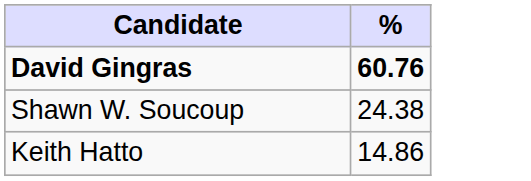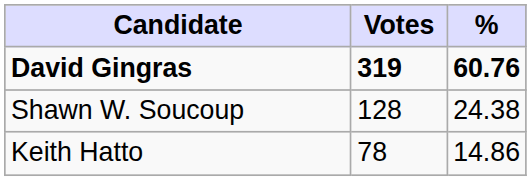+ column: Votes | 319 | 128 | 78
